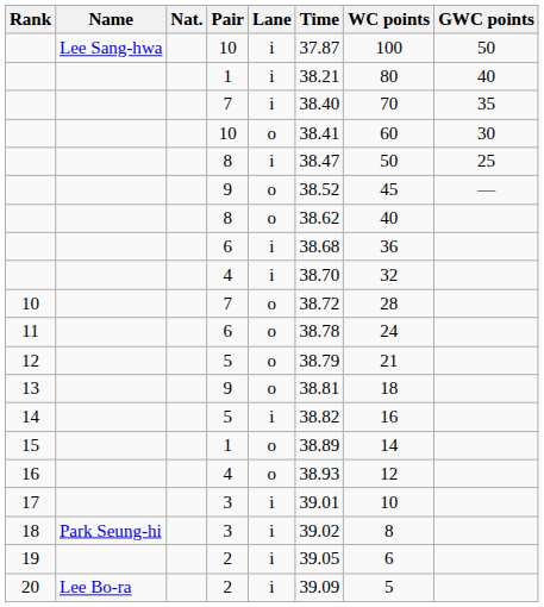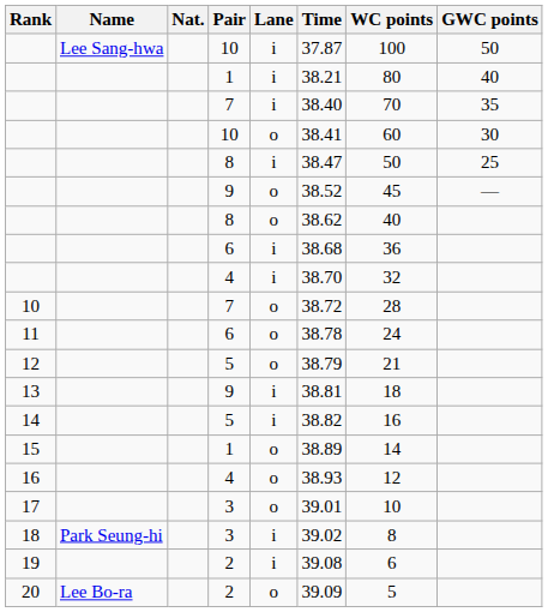13 | Lane: o -> i
17 | Lane: i -> o
19 | Time: 39.05 -> 39.08
20 | Lane: i -> o
